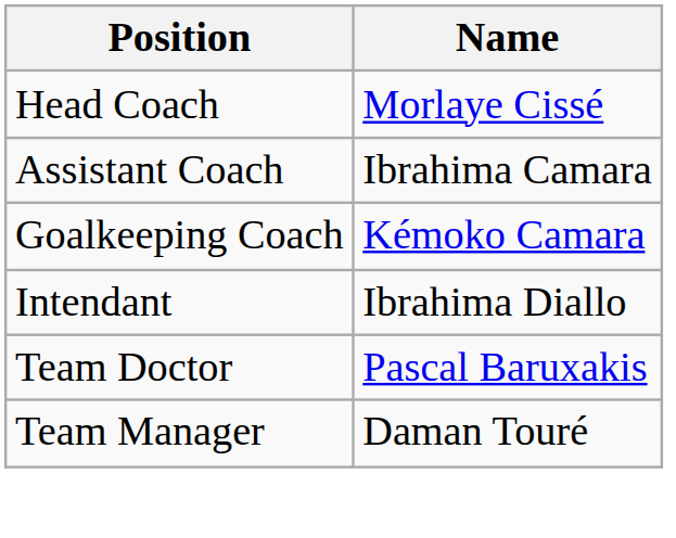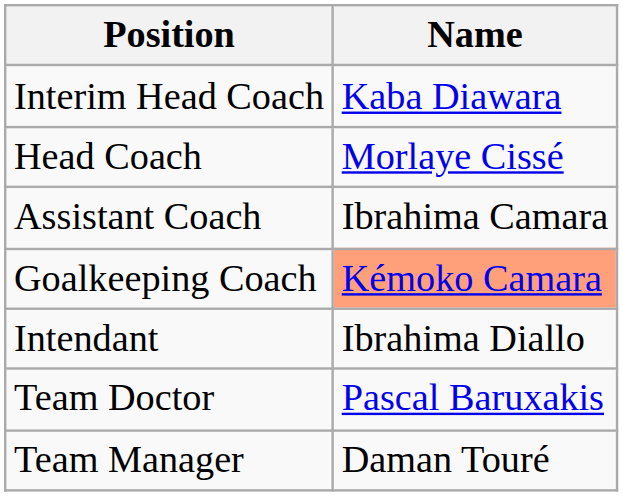+ row: Interim Head Coach | Kaba Diawara
Goalkeeping Coach | Name: no background -> lightsalmon background
